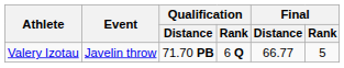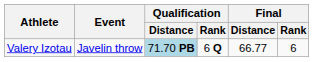Valery Izotau | Qualification / Distance: no background -> lightblue background
Valery Izotau | Final / Rank: 5 -> 6
